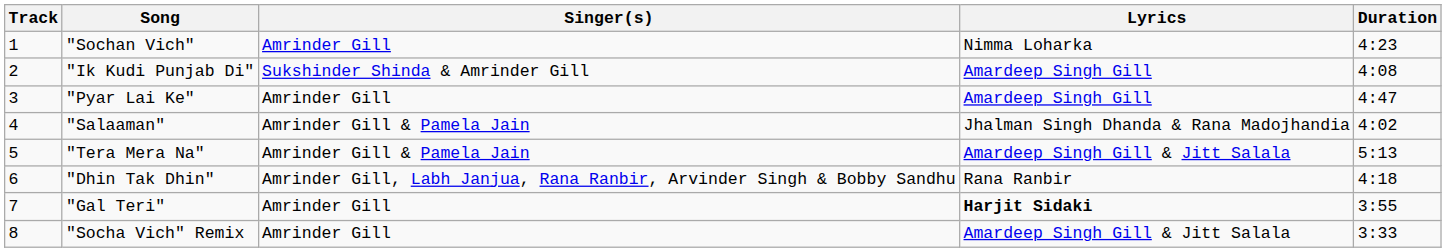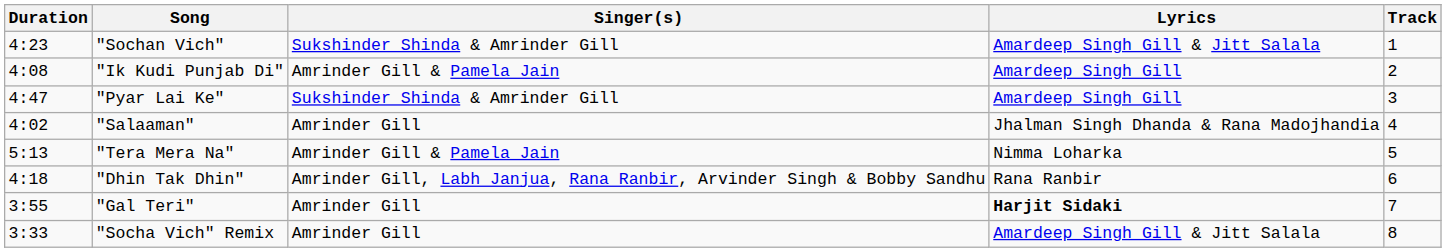columns swapped: Track <-> Duration
"Sochan Vich" | Singer(s): Amrinder Gill -> Sukshinder Shinda & Amrinder Gill
"Sochan Vich" | Lyrics: Nimma Loharka -> Amardeep Singh Gill & Jitt Salala
"Ik Kudi Punjab Di" | Singer(s): Sukshinder Shinda & Amrinder Gill -> Amrinder Gill & Pamela Jain
"Pyar Lai Ke" | Singer(s): Amrinder Gill -> Sukshinder Shinda & Amrinder Gill
"Salaaman" | Singer(s): Amrinder Gill & Pamela Jain -> Amrinder Gill
"Tera Mera Na" | Lyrics: Amardeep Singh Gill & Jitt Salala -> Nimma Loharka
